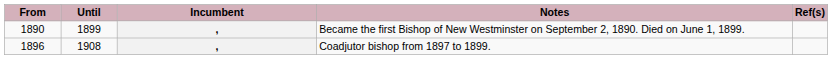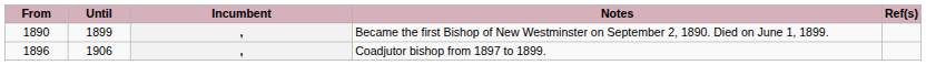Coadjutor bishop from 1897 to 1899. | Until: 1908 -> 1906
